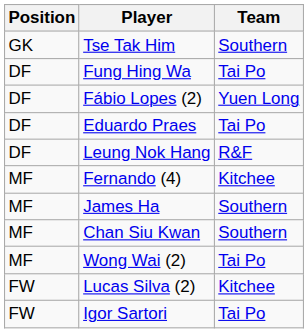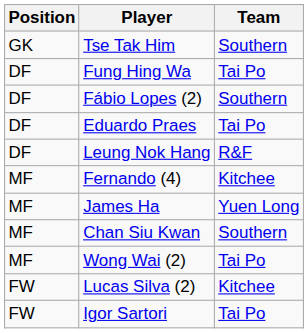Fábio Lopes (2) | Team: Yuen Long -> Southern
James Ha | Team: Southern -> Yuen Long
